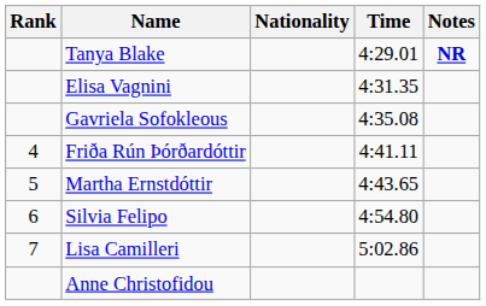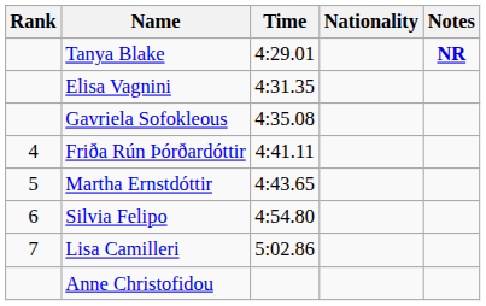columns swapped: Nationality <-> Time
